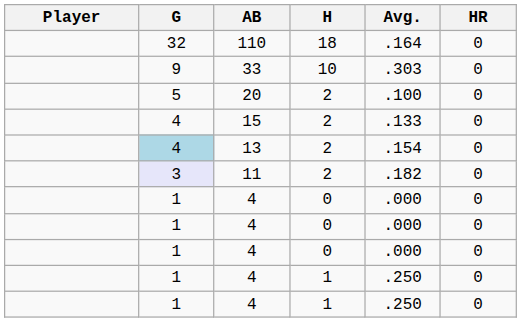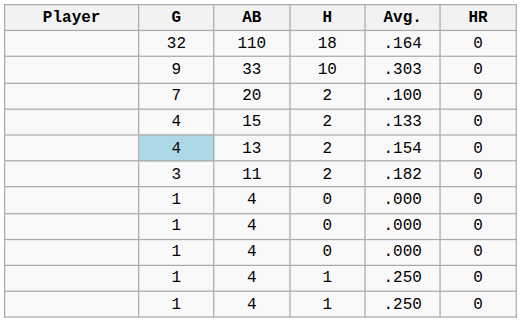20 | G: 5 -> 7
11 | G: lavender background -> no background
